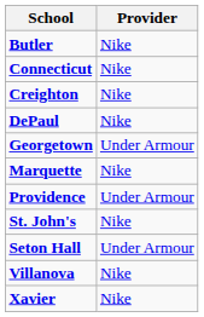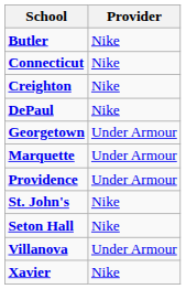Marquette | Provider: Nike -> Under Armour
Seton Hall | Provider: Under Armour -> Nike
Villanova | Provider: Nike -> Under Armour
